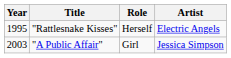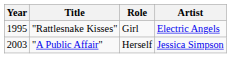"Rattlesnake Kisses" | Role: Herself -> Girl
"A Public Affair" | Role: Girl -> Herself
